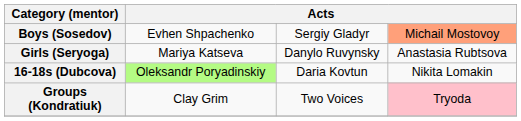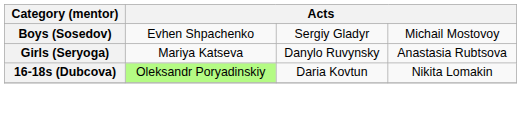Boys (Sosedov) | column 4: lightsalmon background -> no background
- row: Groups (Kondratiuk) | Clay Grim | Two Voices | Tryoda
